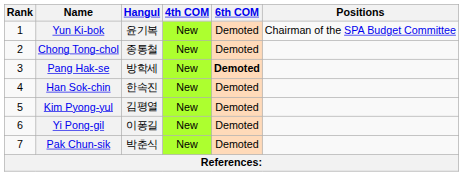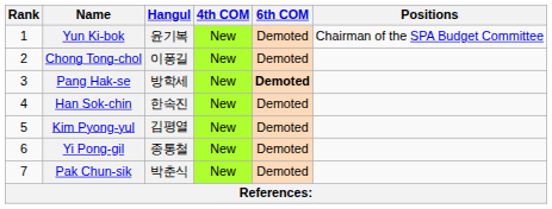Chong Tong-chol | Hangul: 종통철 -> 이퐁길
Yi Pong-gil | Hangul: 이퐁길 -> 종통철
